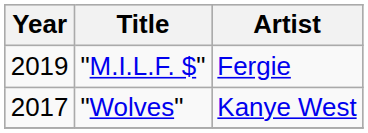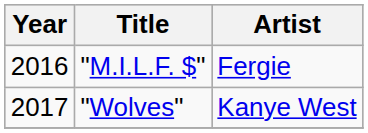"M.I.L.F. $" | Year: 2019 -> 2016
